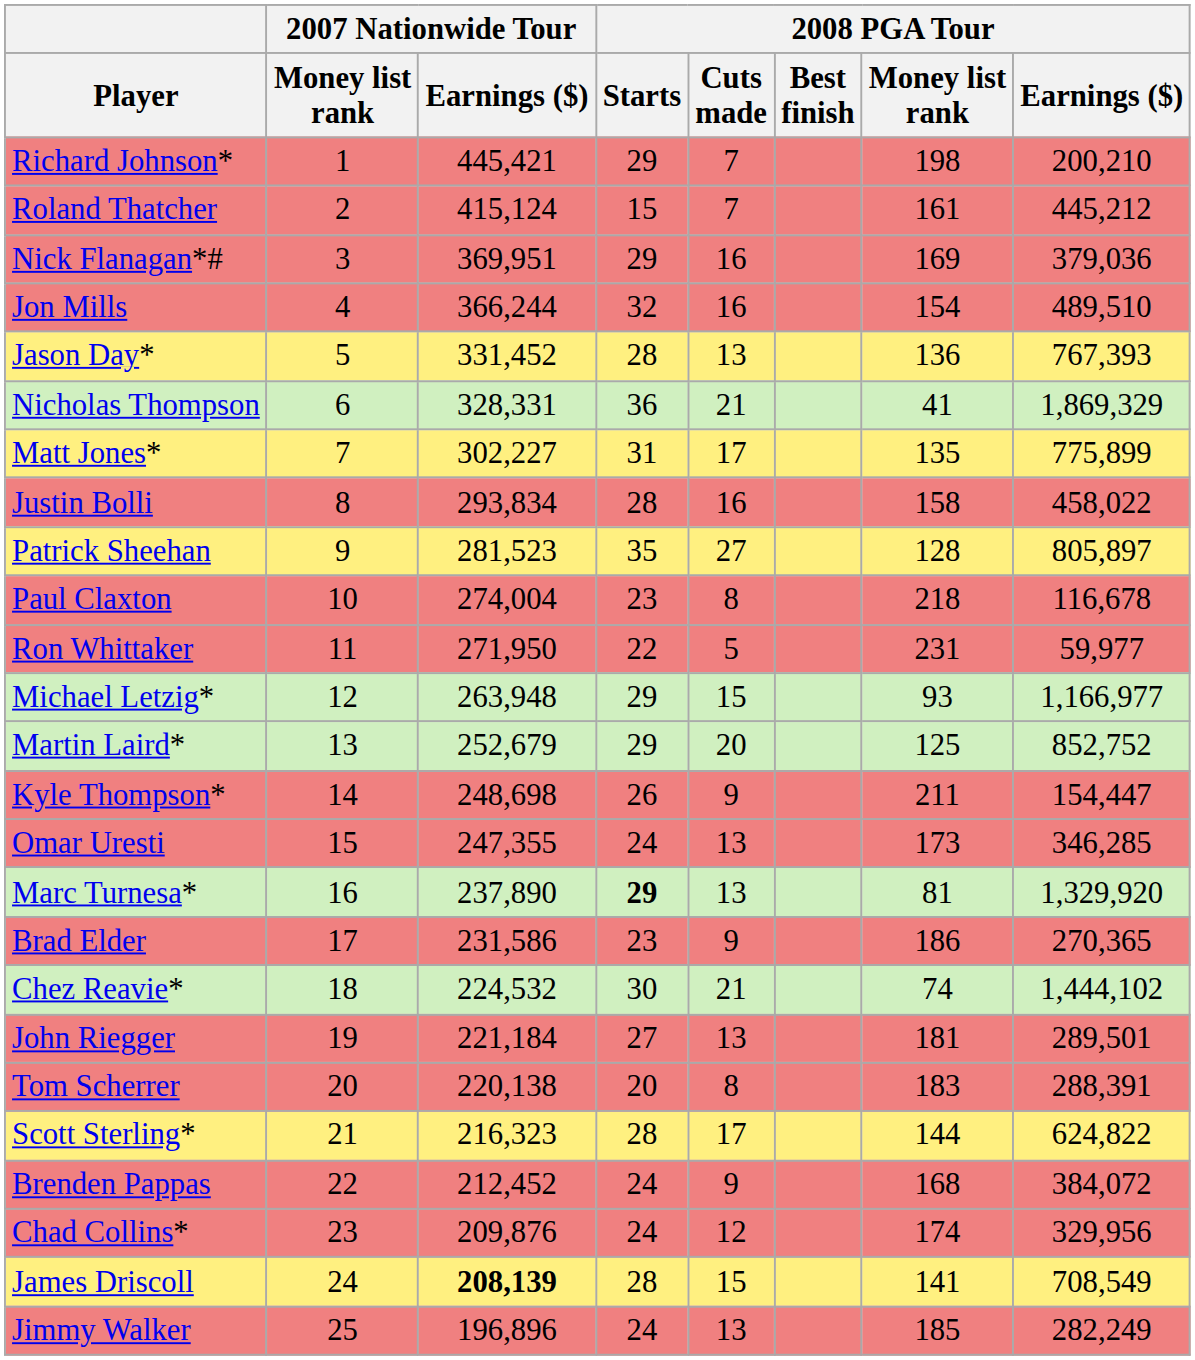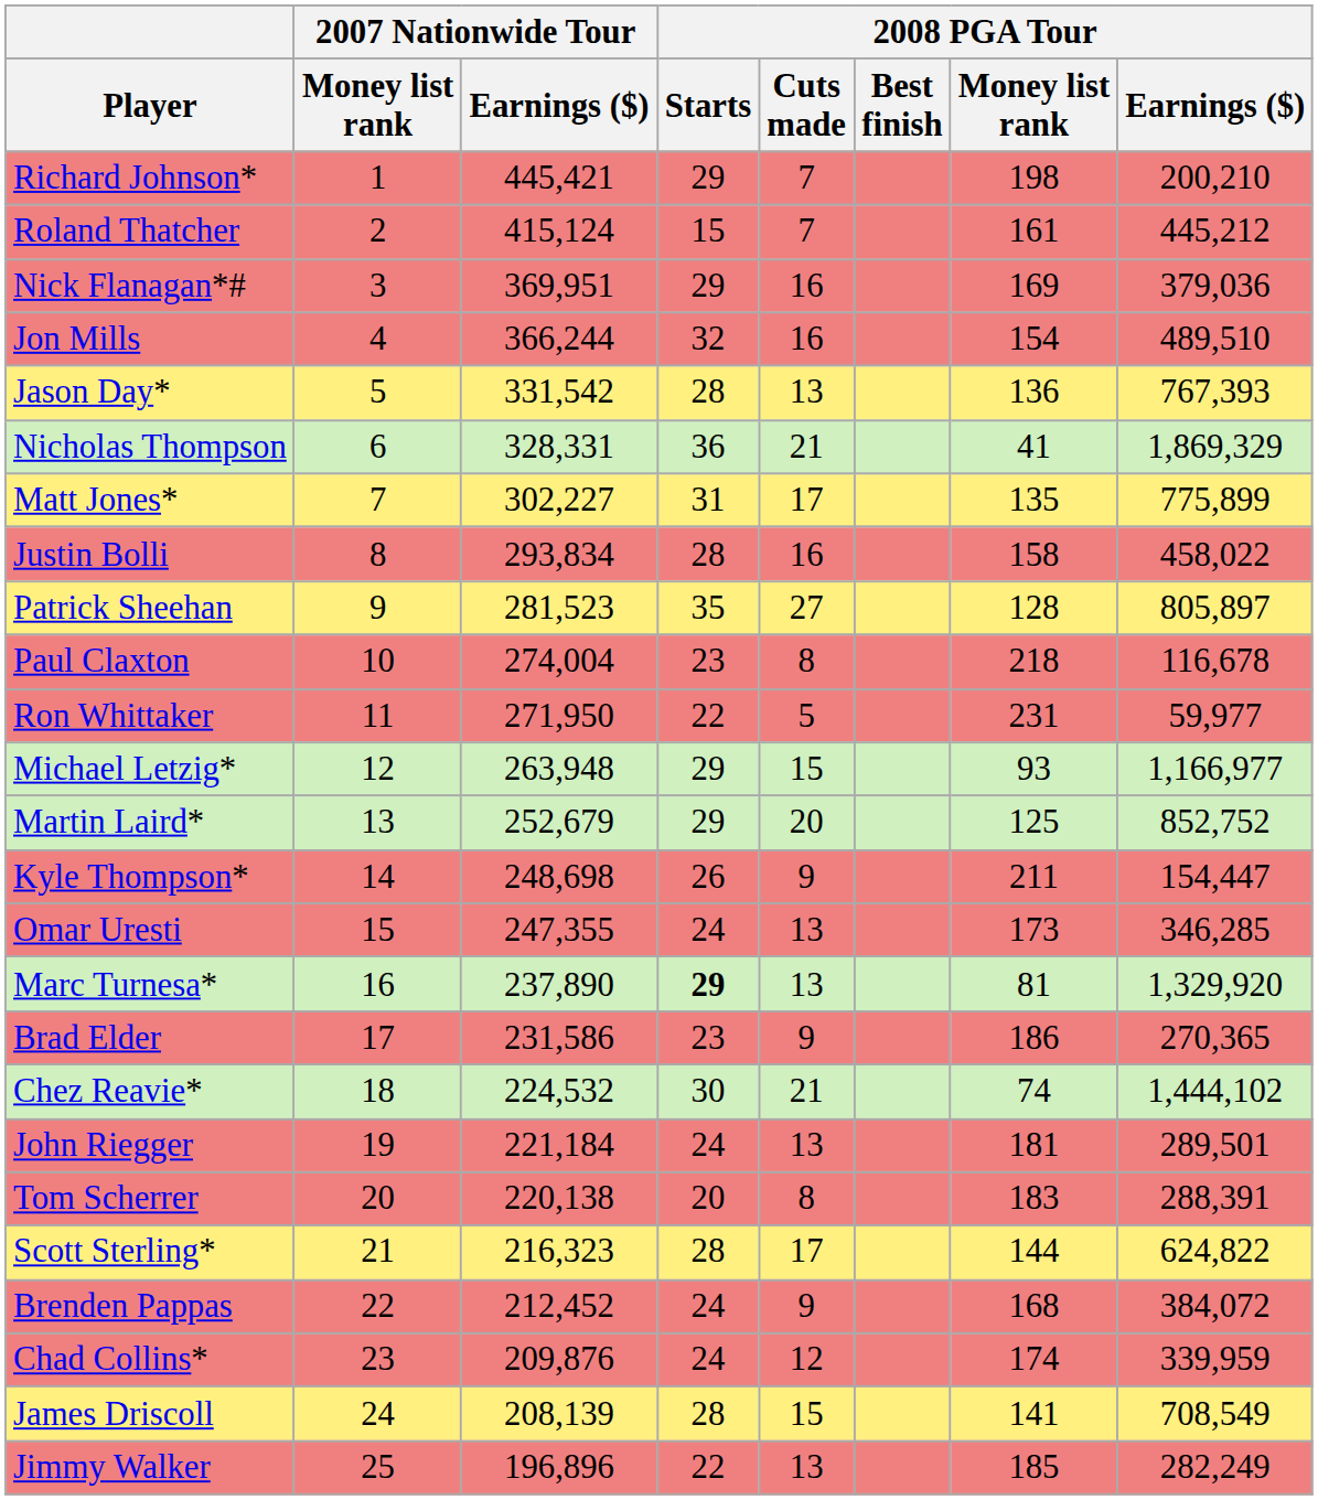Jason Day* | 2007 Nationwide Tour / Earnings ($): 331,452 -> 331,542
John Riegger | 2008 PGA Tour / Starts: 27 -> 24
Chad Collins* | 2008 PGA Tour / Earnings ($): 329,956 -> 339,959
James Driscoll | 2007 Nationwide Tour / Earnings ($): bold -> normal
Jimmy Walker | 2008 PGA Tour / Starts: 24 -> 22
